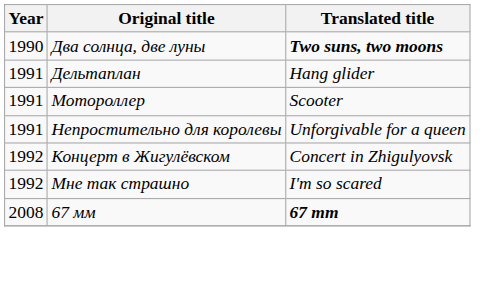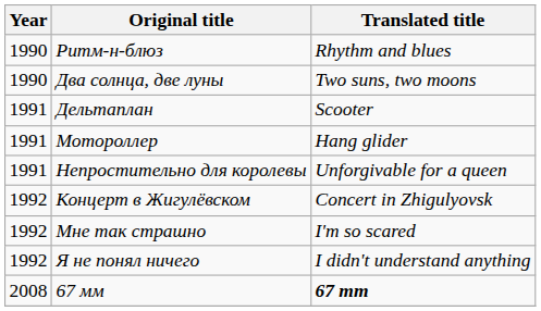+ row: 1990 | Ритм-н-блюз | Rhythm and blues
Два солнца, две луны | Translated title: bold -> normal
Дельтаплан | Translated title: Hang glider -> Scooter
Мотороллер | Translated title: Scooter -> Hang glider
+ row: 1992 | Я не понял ничего | I didn't understand anything
